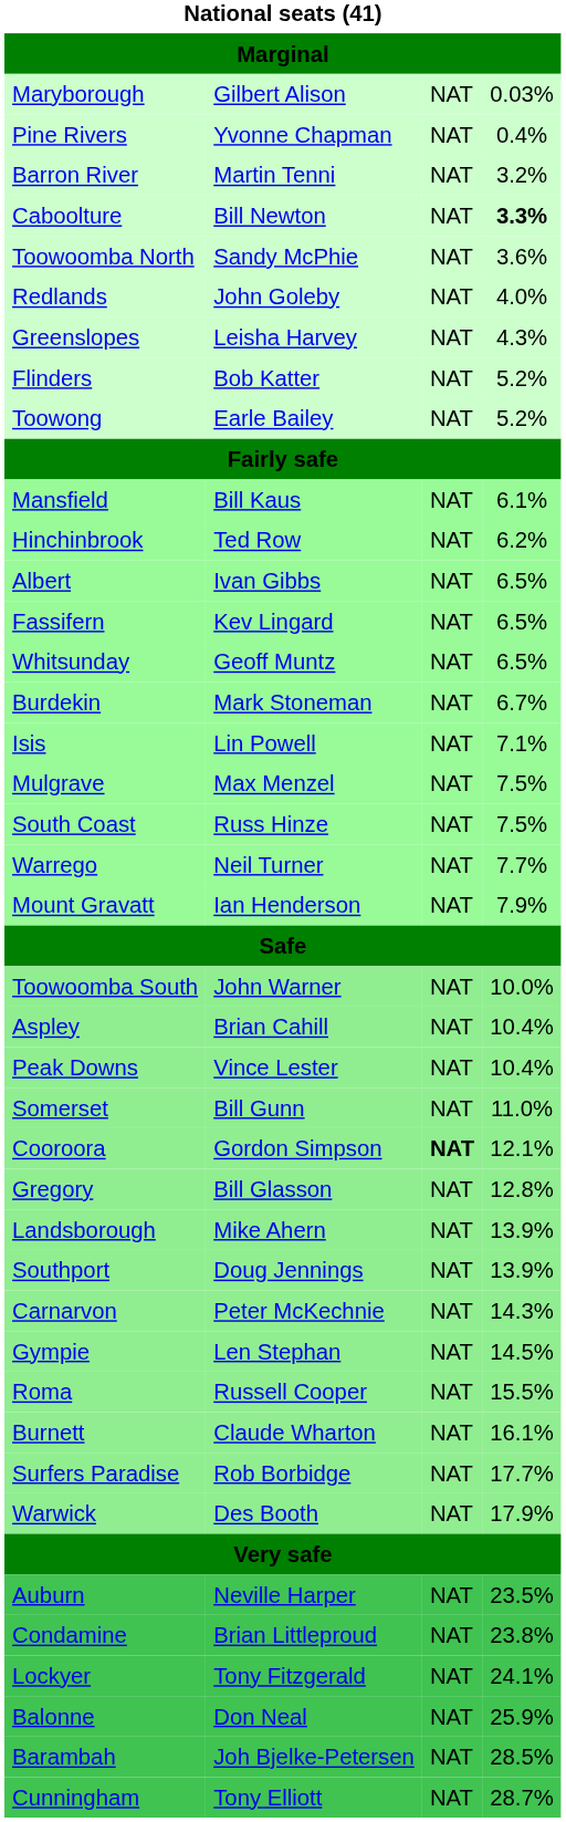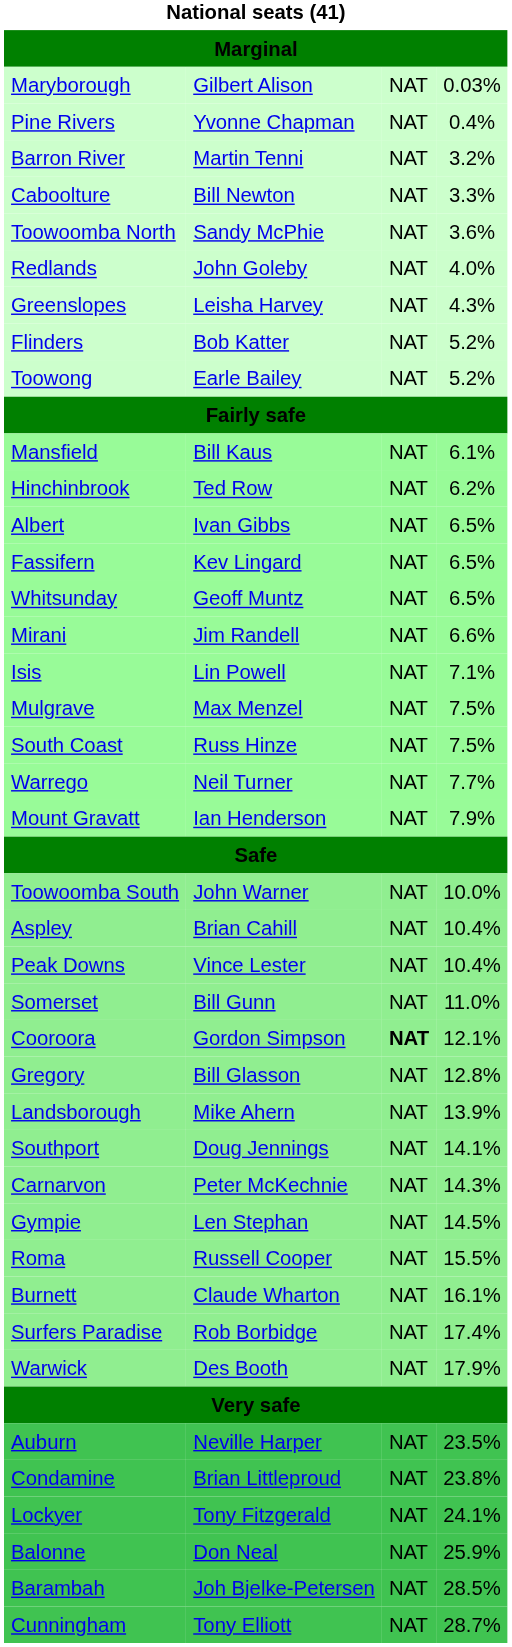Caboolture | column 4: bold -> normal
+ row: Mirani | Jim Randell | NAT | 6.6%
- row: Burdekin | Mark Stoneman | NAT | 6.7%
Southport | column 4: 13.9% -> 14.1%
Surfers Paradise | column 4: 17.7% -> 17.4%
